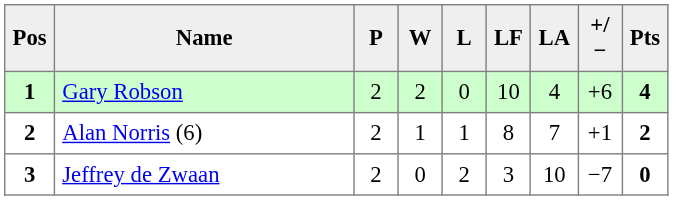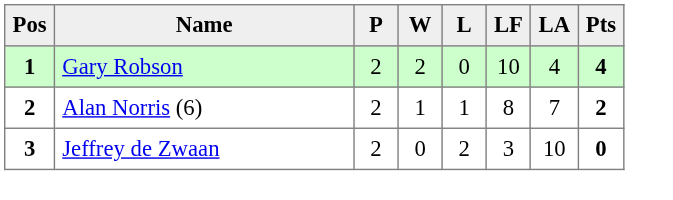- column: +/− | +6 | +1 | −7
